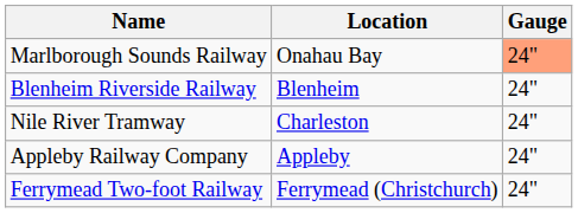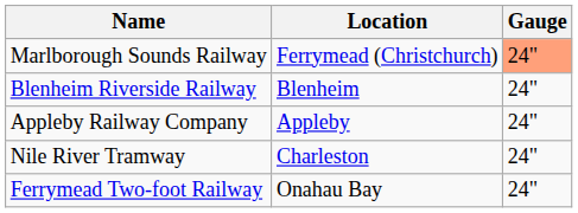Marlborough Sounds Railway | Location: Onahau Bay -> Ferrymead (Christchurch)
rows swapped: Appleby Railway Company <-> Nile River Tramway
Ferrymead Two-foot Railway | Location: Ferrymead (Christchurch) -> Onahau Bay
